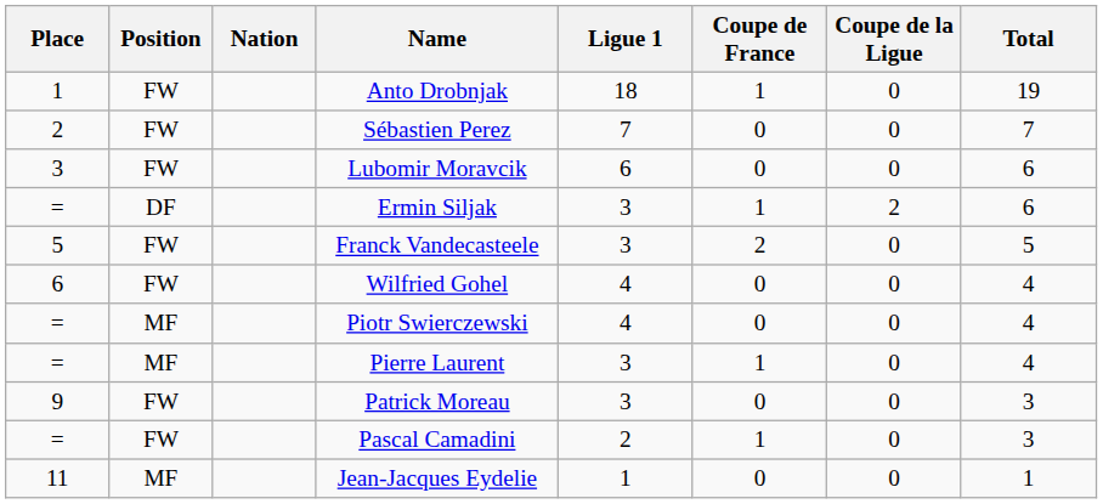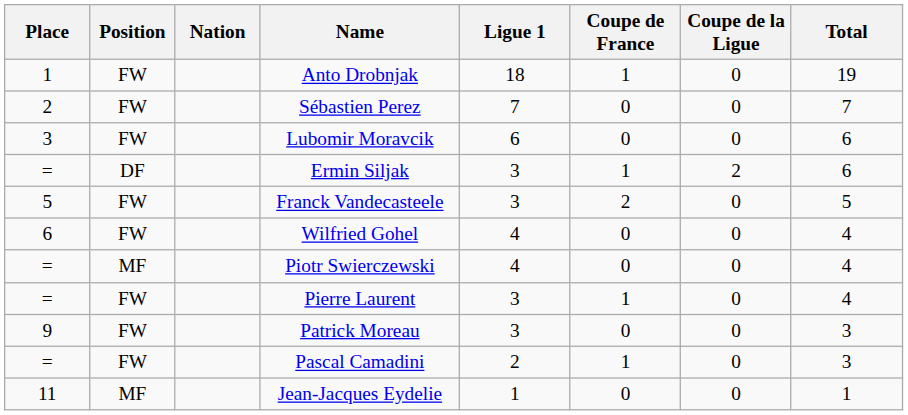Pierre Laurent | Position: MF -> FW
